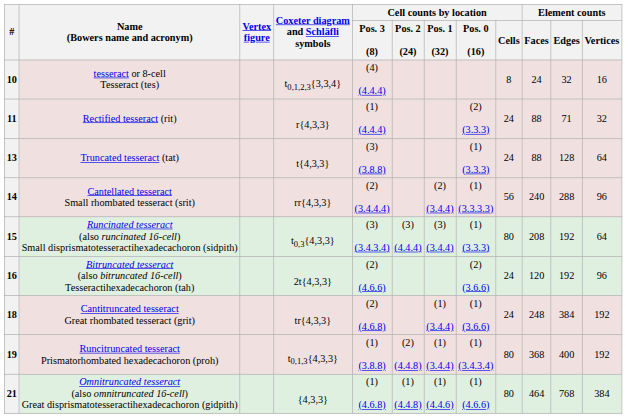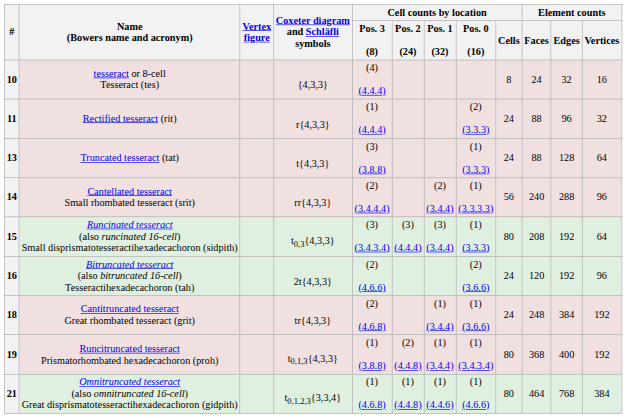10 | Coxeter diagram and Schläfli symbols: t0,1,2,3{3,3,4} -> {4,3,3}
11 | Element counts / Edges: 71 -> 96
21 | Coxeter diagram and Schläfli symbols: {4,3,3} -> t0,1,2,3{3,3,4}
